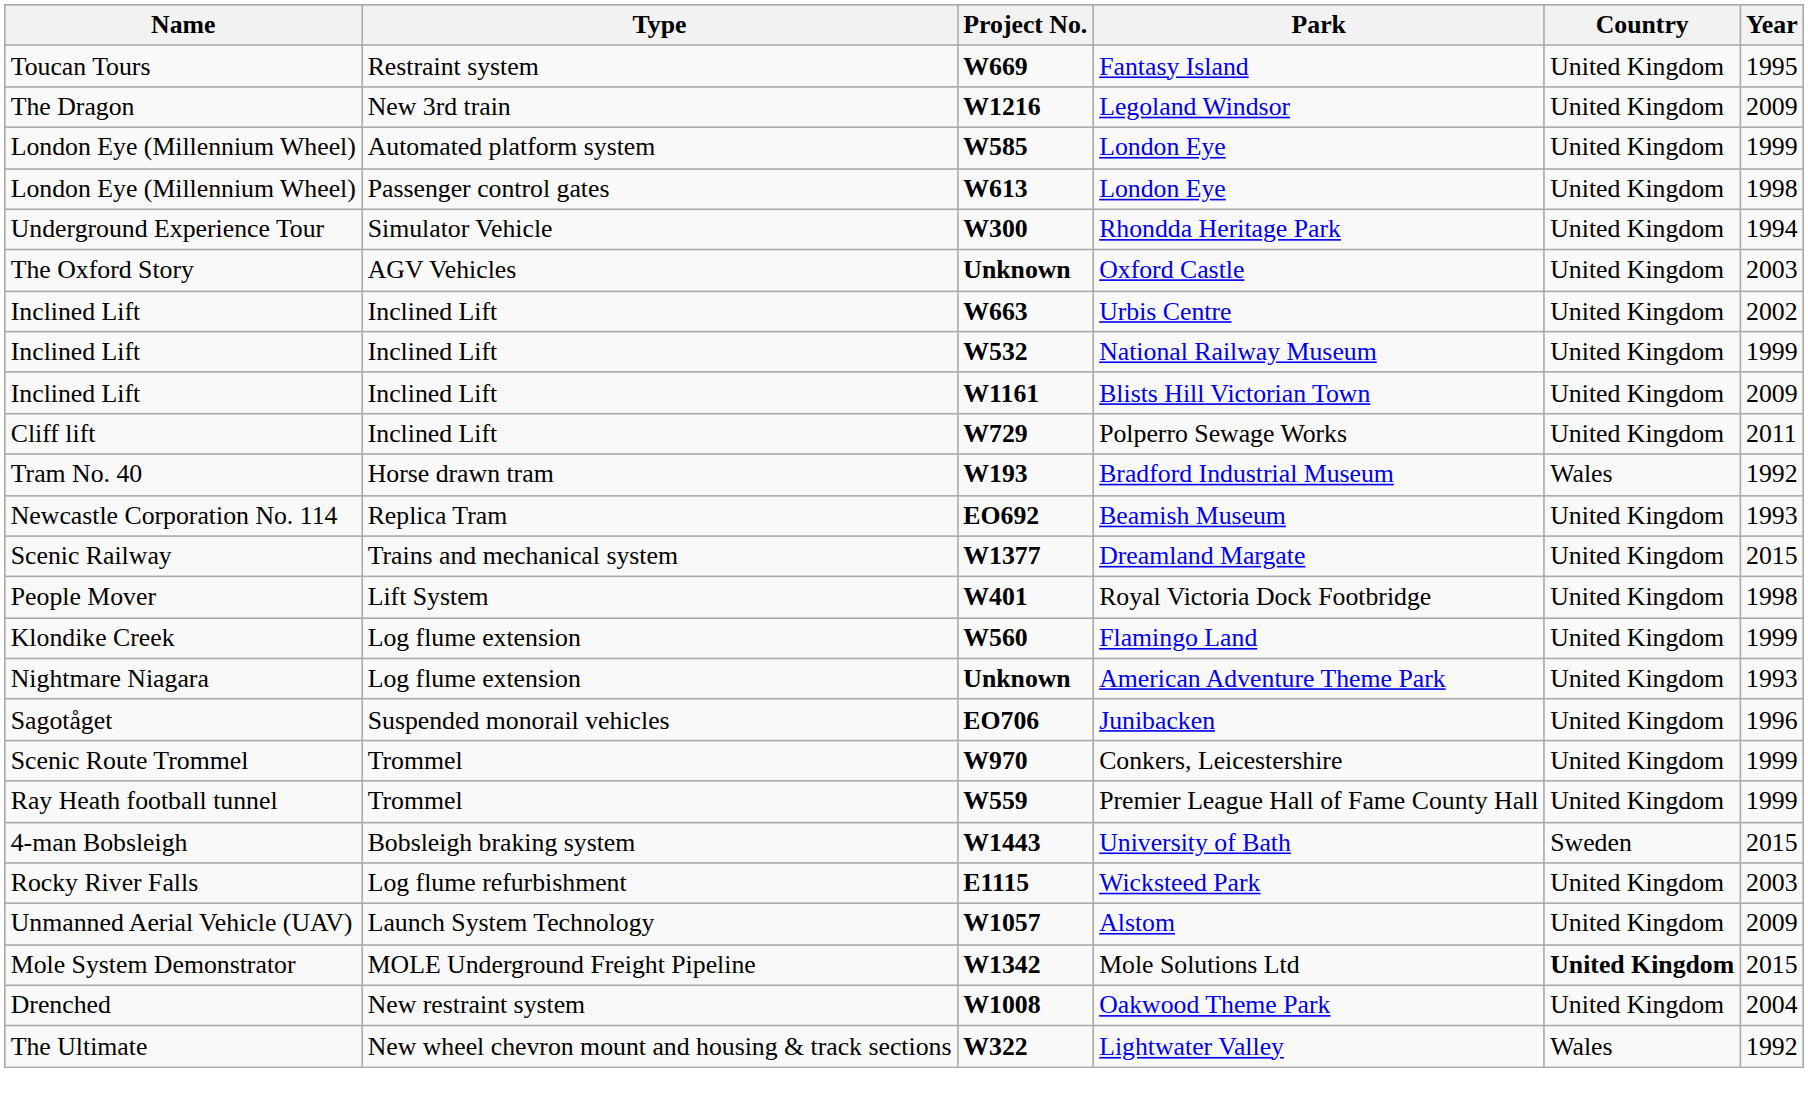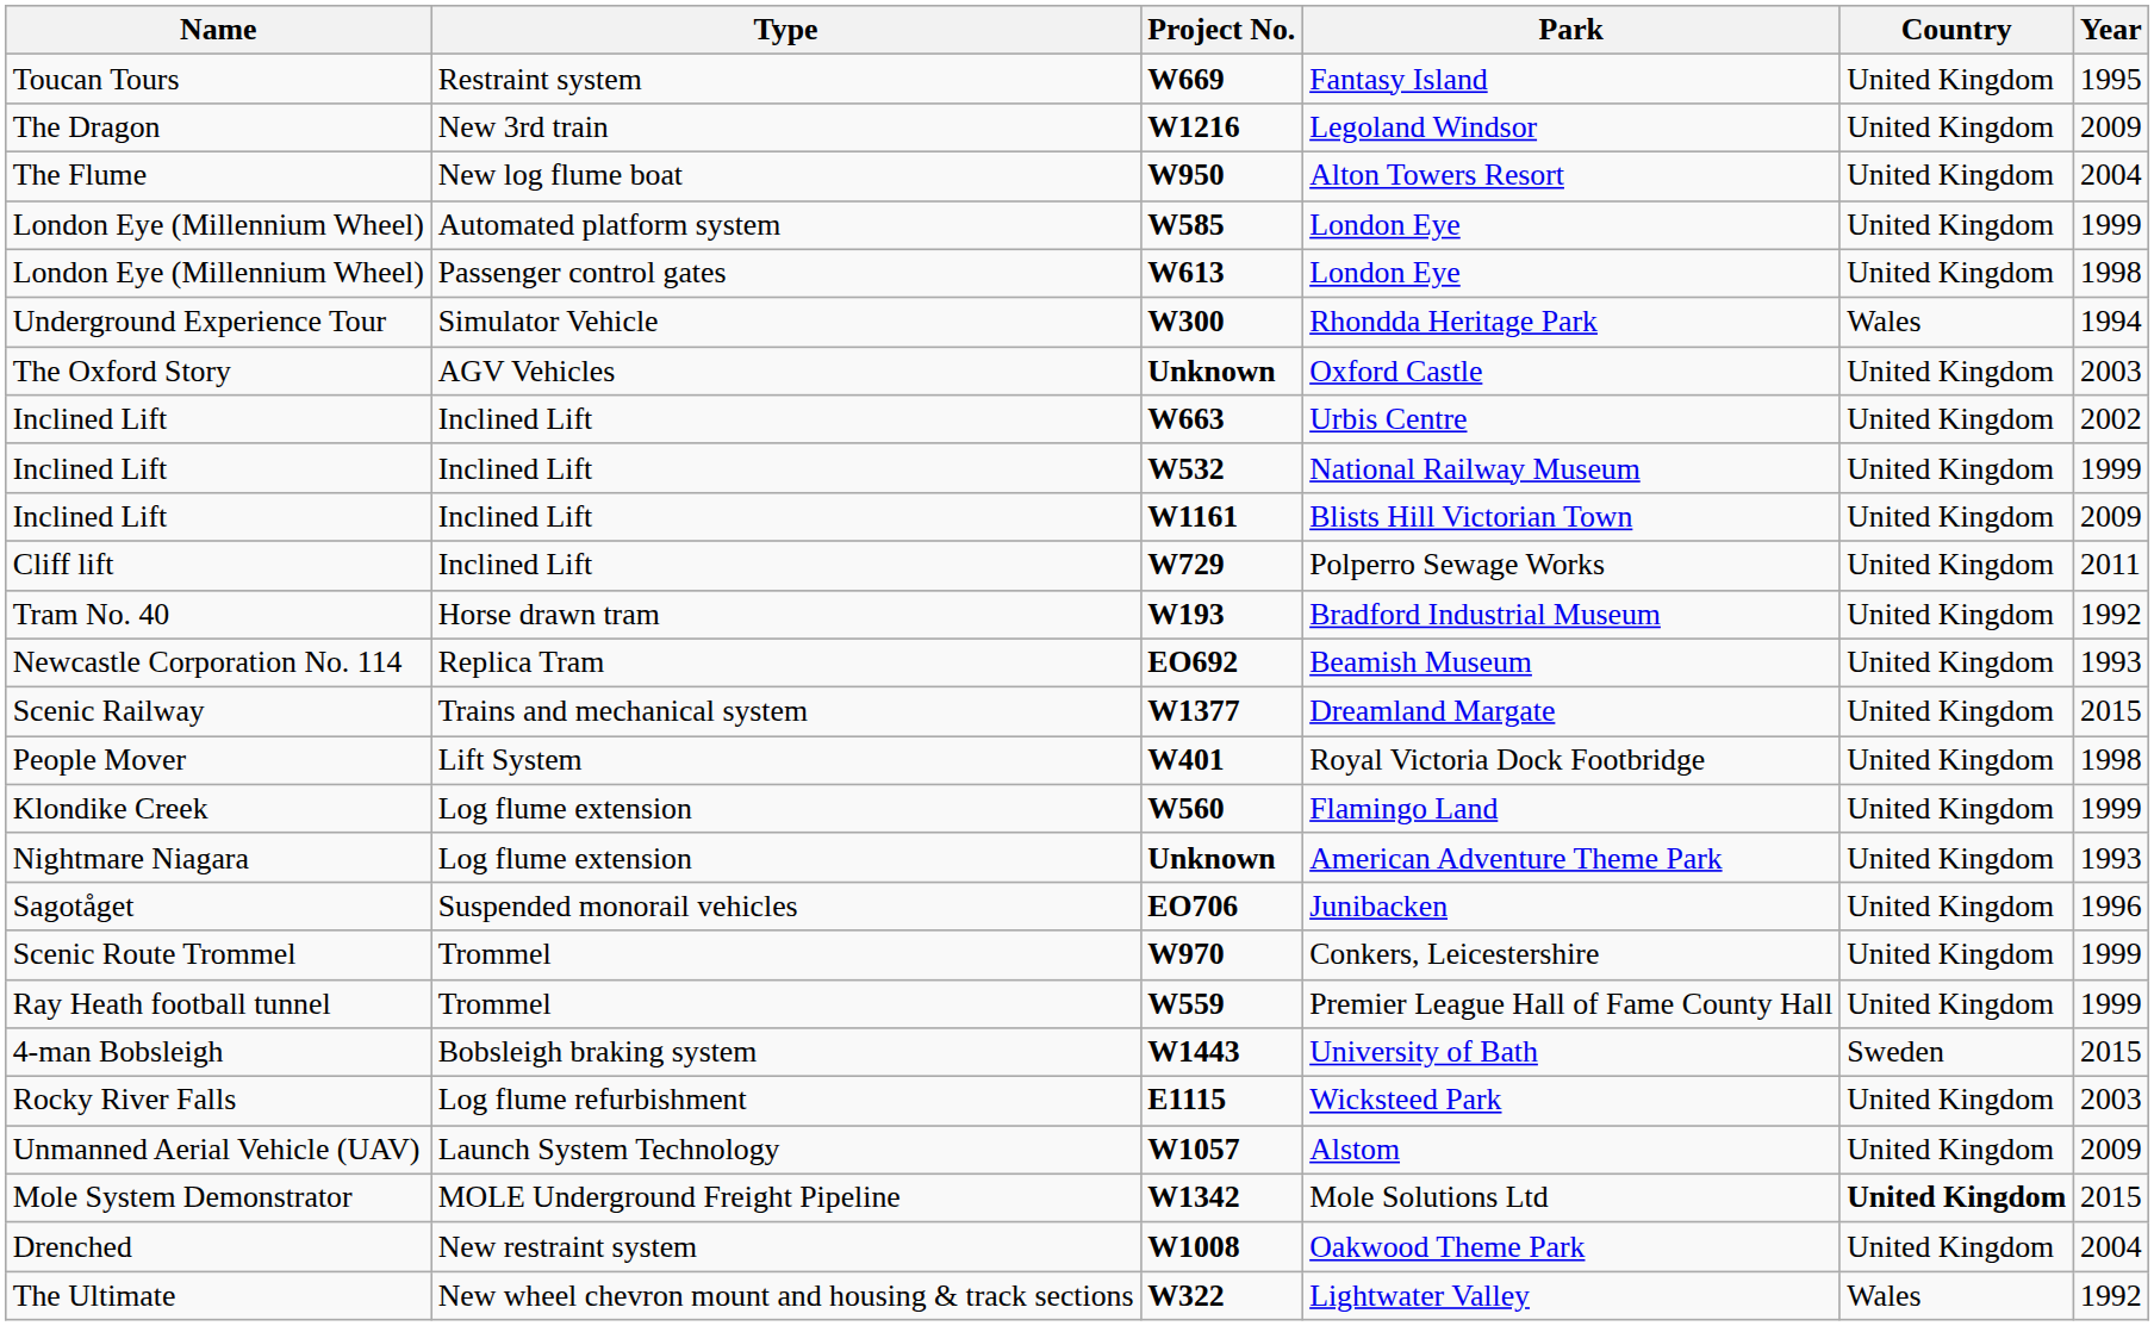+ row: The Flume | New log flume boat | W950 | Alton Towers Resort | United Kingdom | 2004
Rhondda Heritage Park | Country: United Kingdom -> Wales
Bradford Industrial Museum | Country: Wales -> United Kingdom
